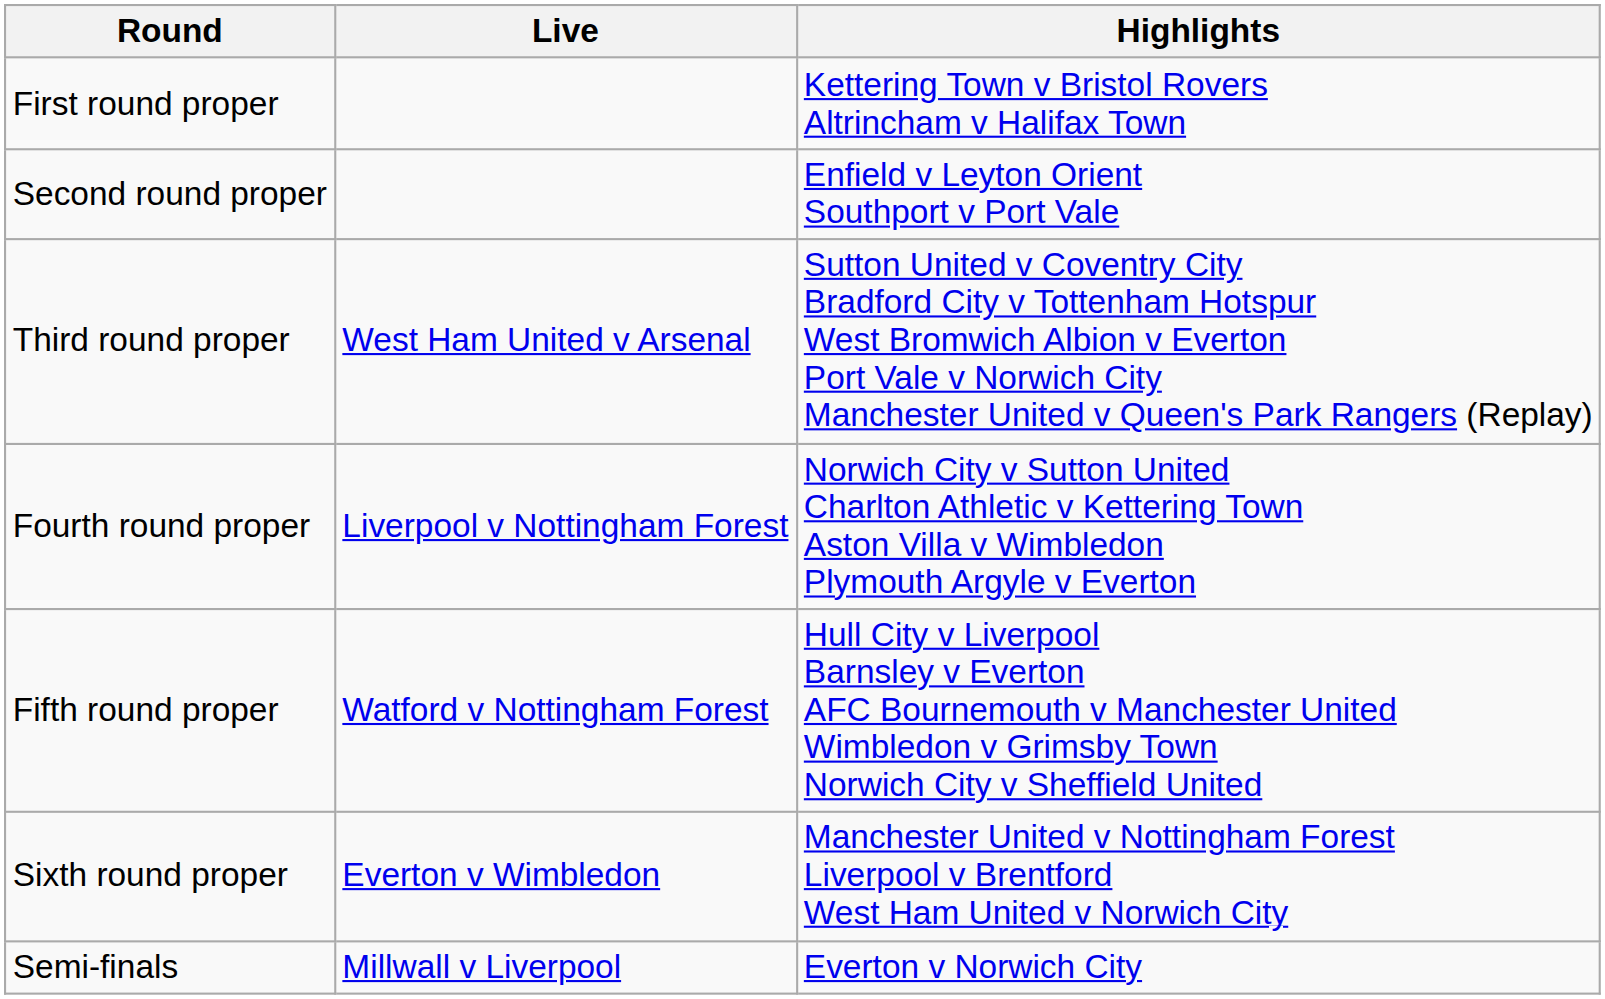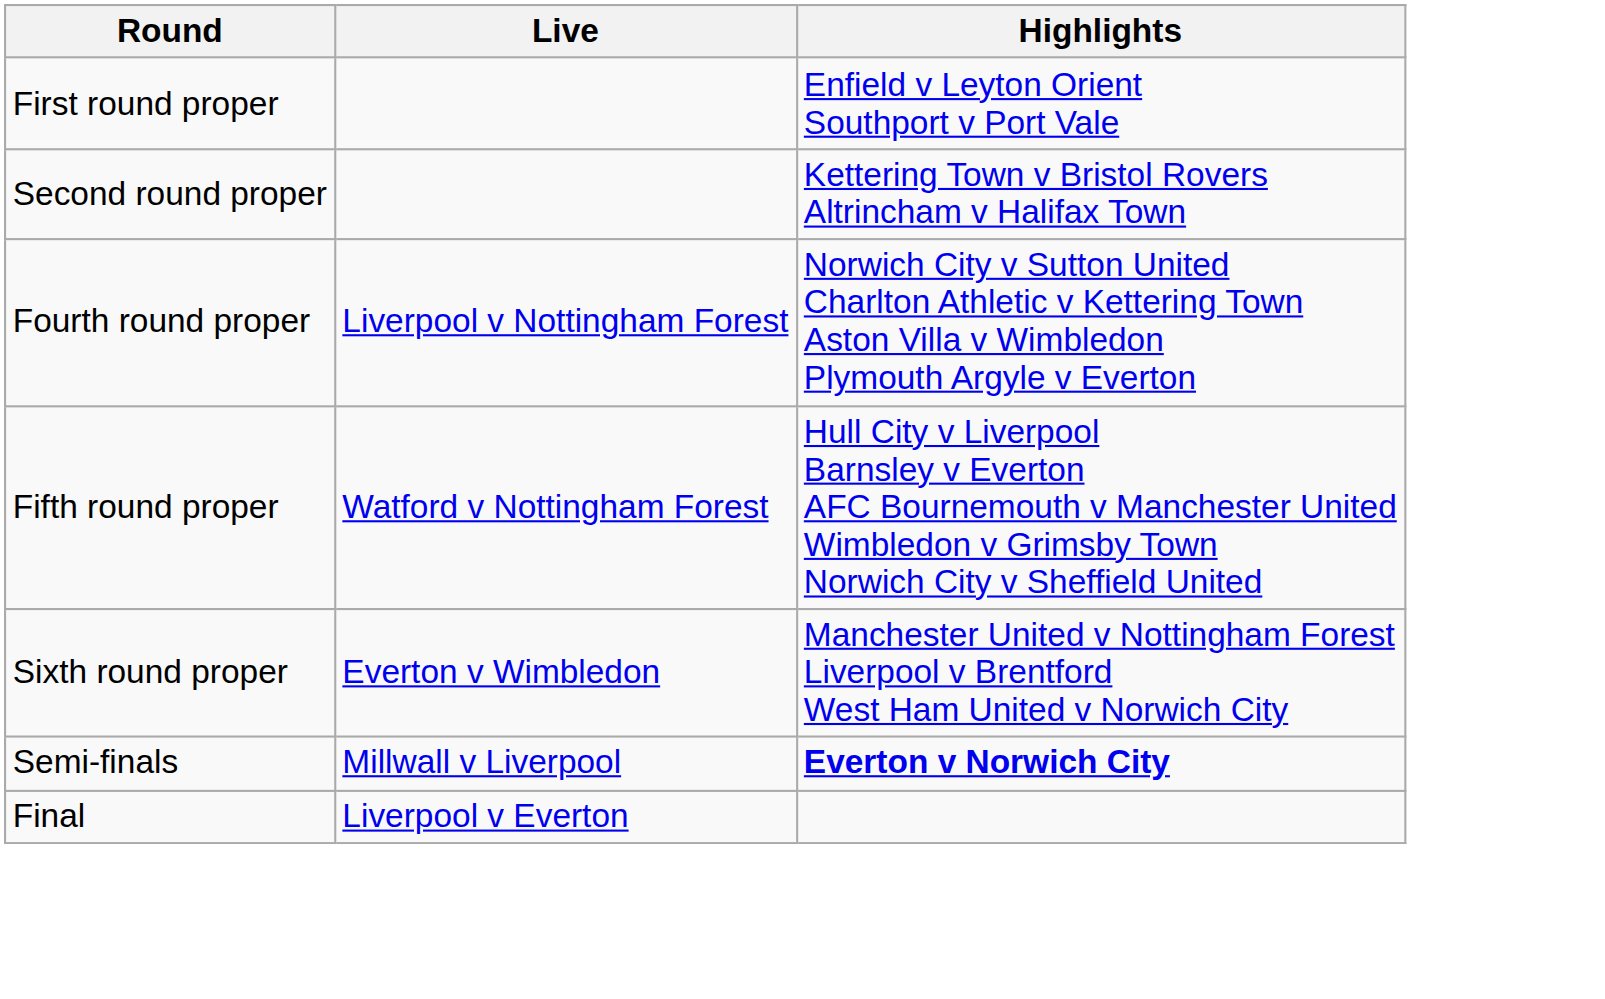First round proper | Highlights: Kettering Town v Bristol Rovers Altrincham v Halifax Town -> Enfield v Leyton Orient Southport v Port Vale
Second round proper | Highlights: Enfield v Leyton Orient Southport v Port Vale -> Kettering Town v Bristol Rovers Altrincham v Halifax Town
- row: Third round proper | West Ham United v Arsenal | Sutton United v Coventry City Bradford City v Tottenham Hotspur West Bromwich Albion v Everton Port Vale v Norwich City Manchester United v Queen's Park Rangers (Replay)
Semi-finals | Highlights: normal -> bold
+ row: Final | Liverpool v Everton
